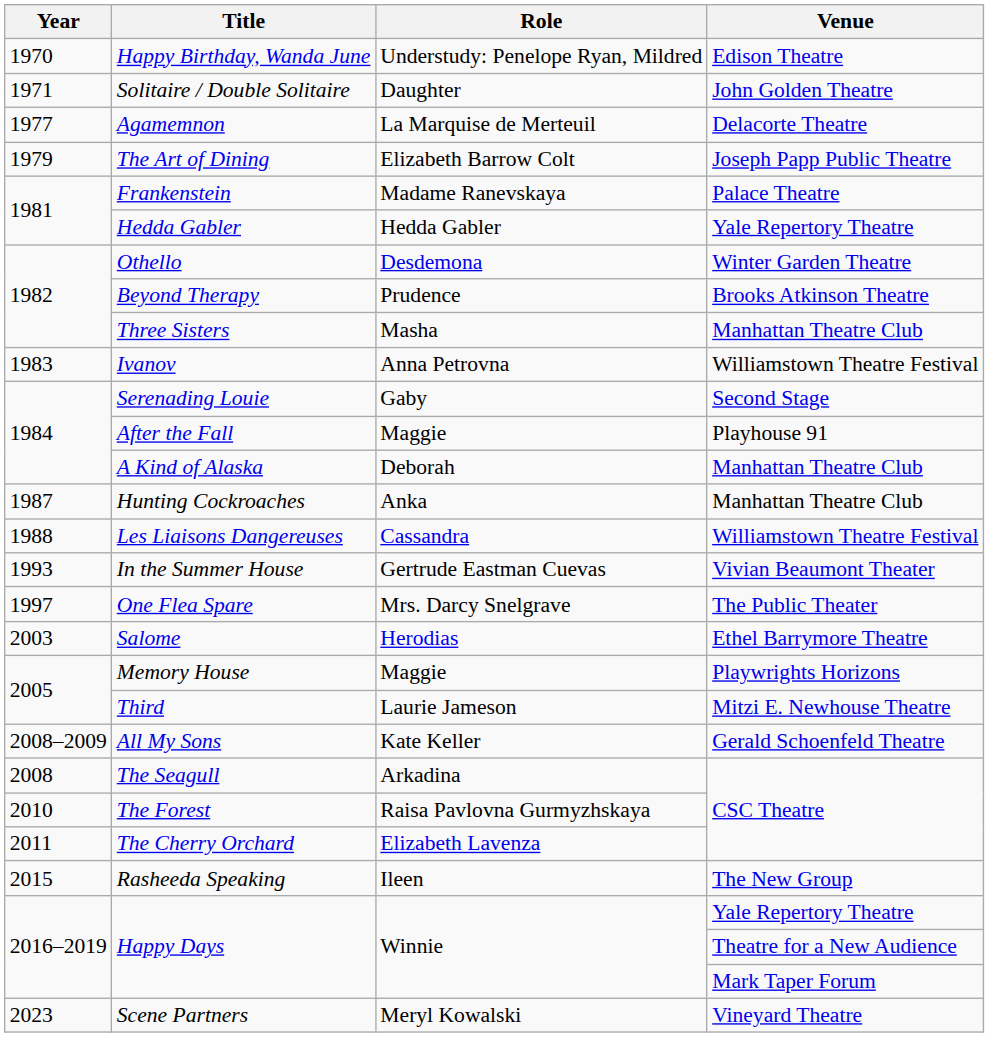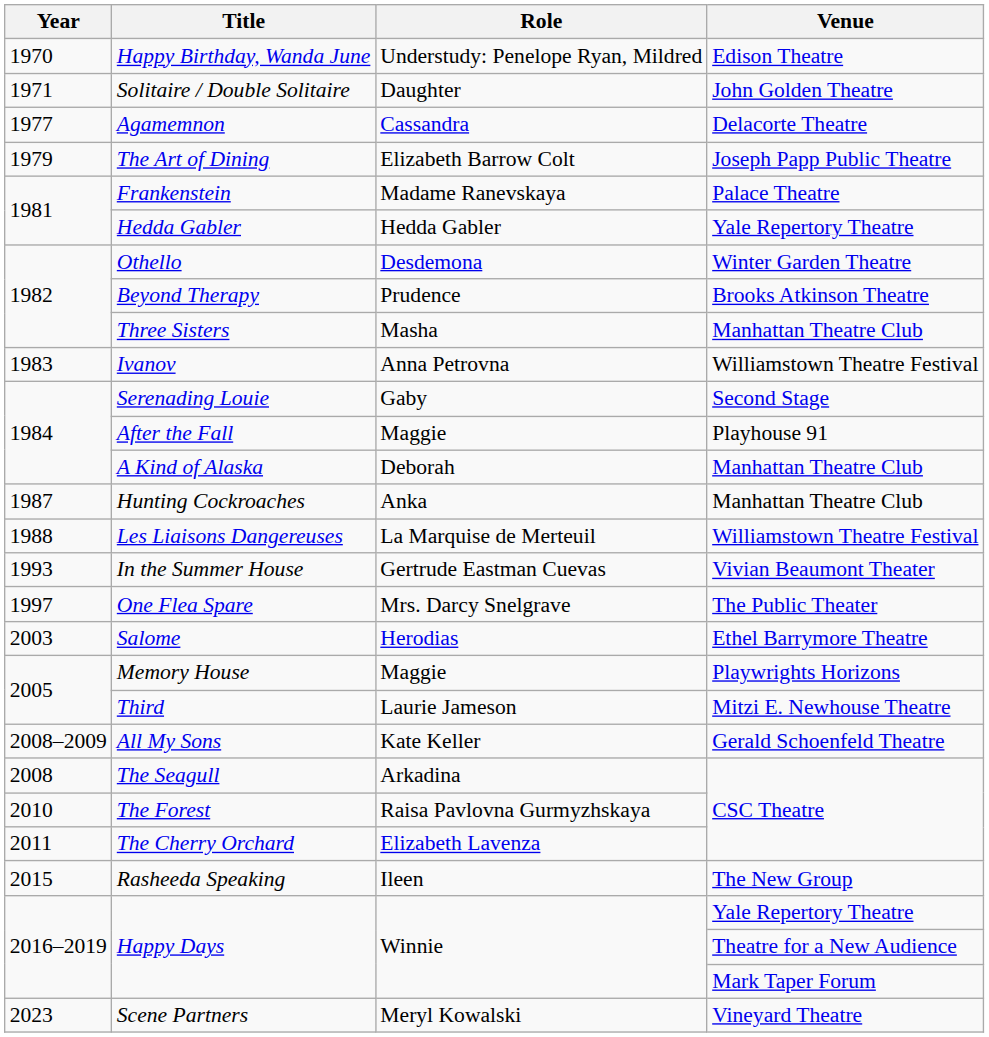Agamemnon | Role: La Marquise de Merteuil -> Cassandra
Les Liaisons Dangereuses | Role: Cassandra -> La Marquise de Merteuil
